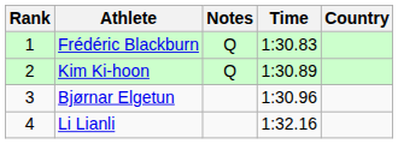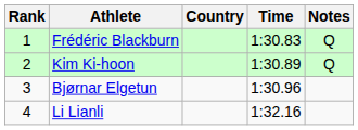columns swapped: Country <-> Notes
